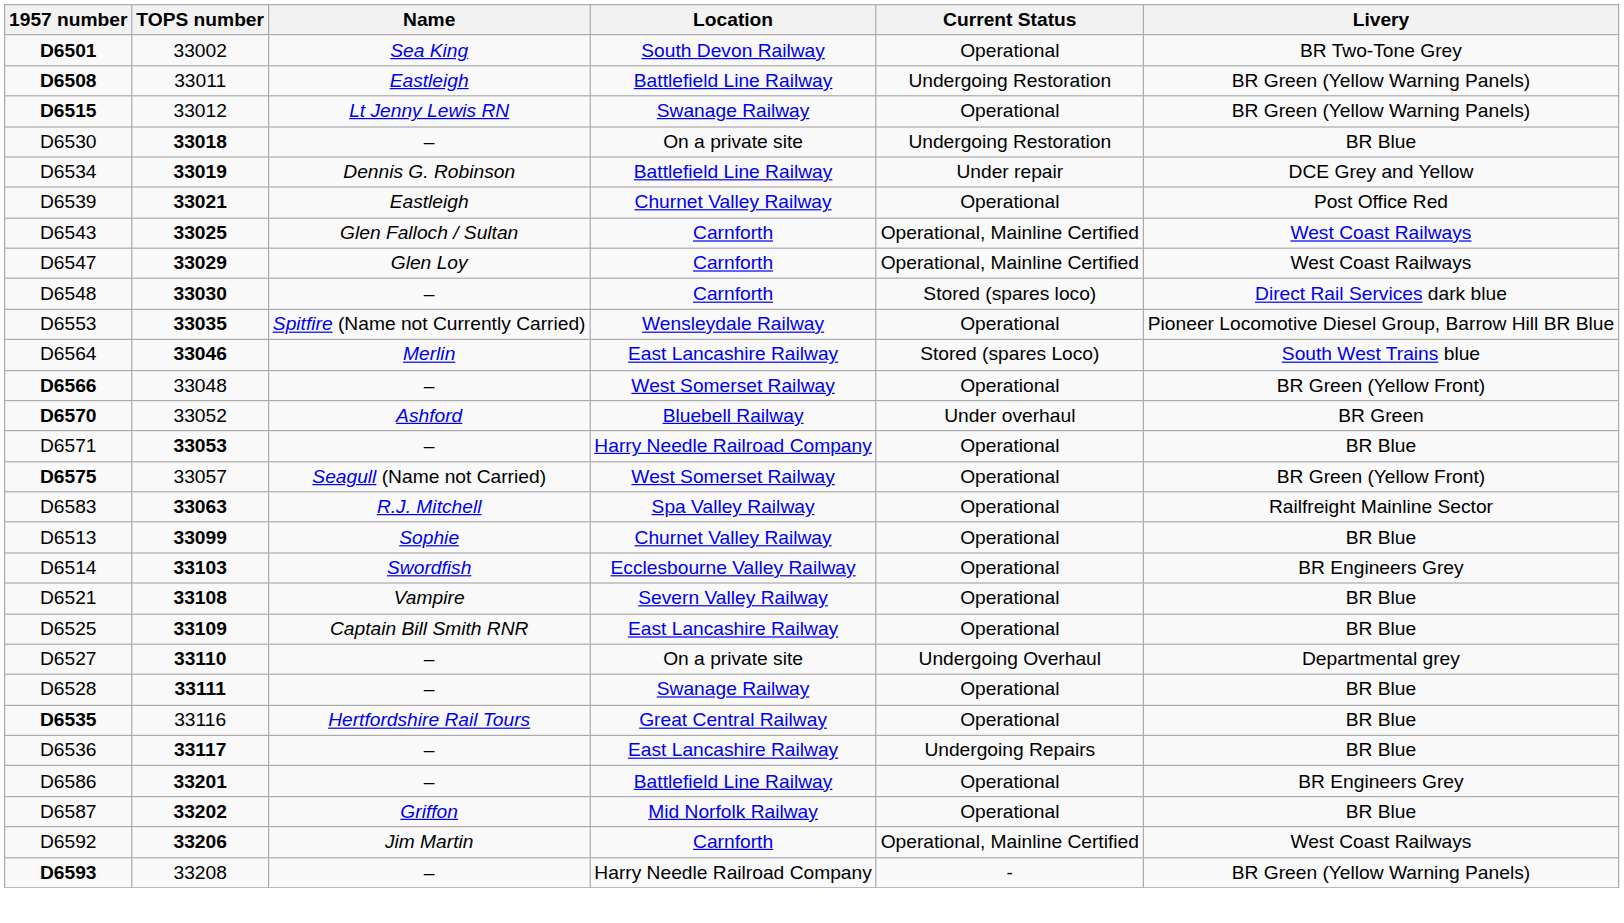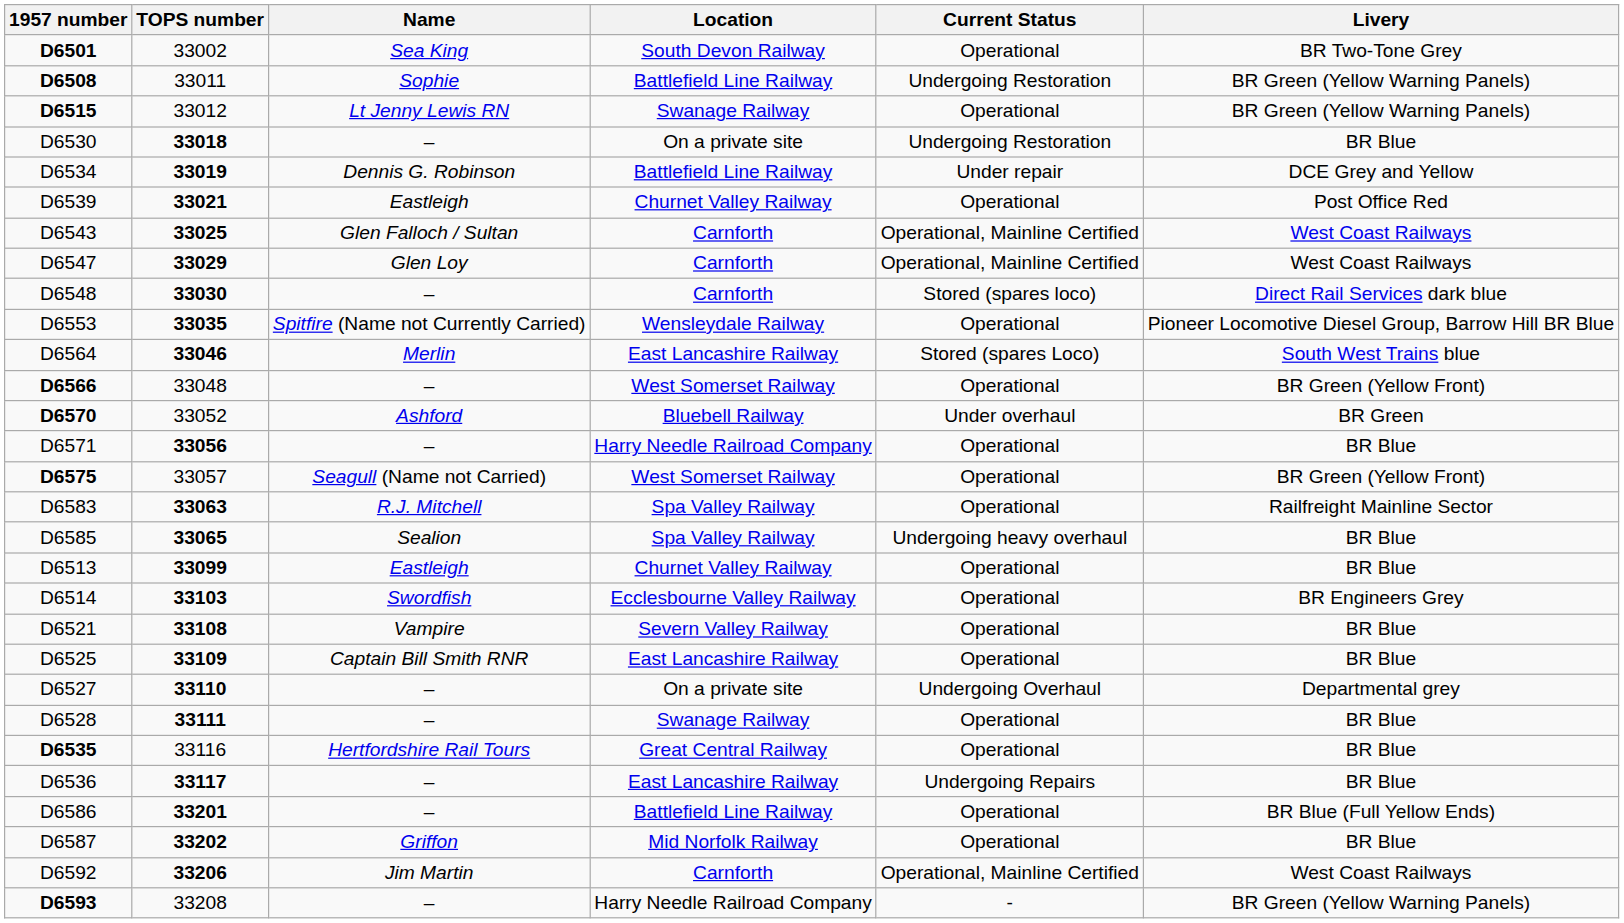D6508 | Name: Eastleigh -> Sophie
D6571 | TOPS number: 33053 -> 33056
+ row: D6585 | 33065 | Sealion | Spa Valley Railway | Undergoing heavy overhaul | BR Blue
D6513 | Name: Sophie -> Eastleigh
D6586 | Livery: BR Engineers Grey -> BR Blue (Full Yellow Ends)
